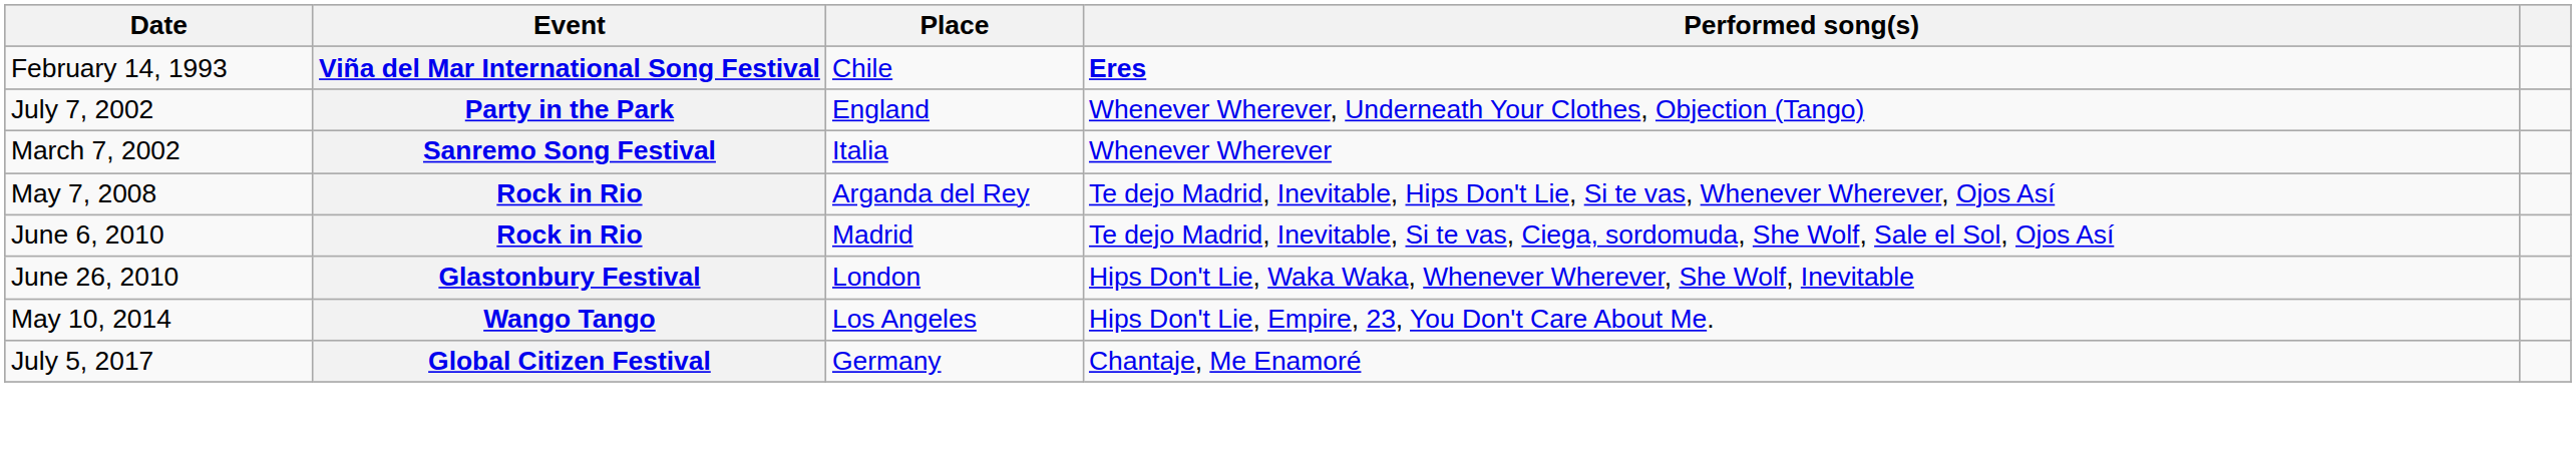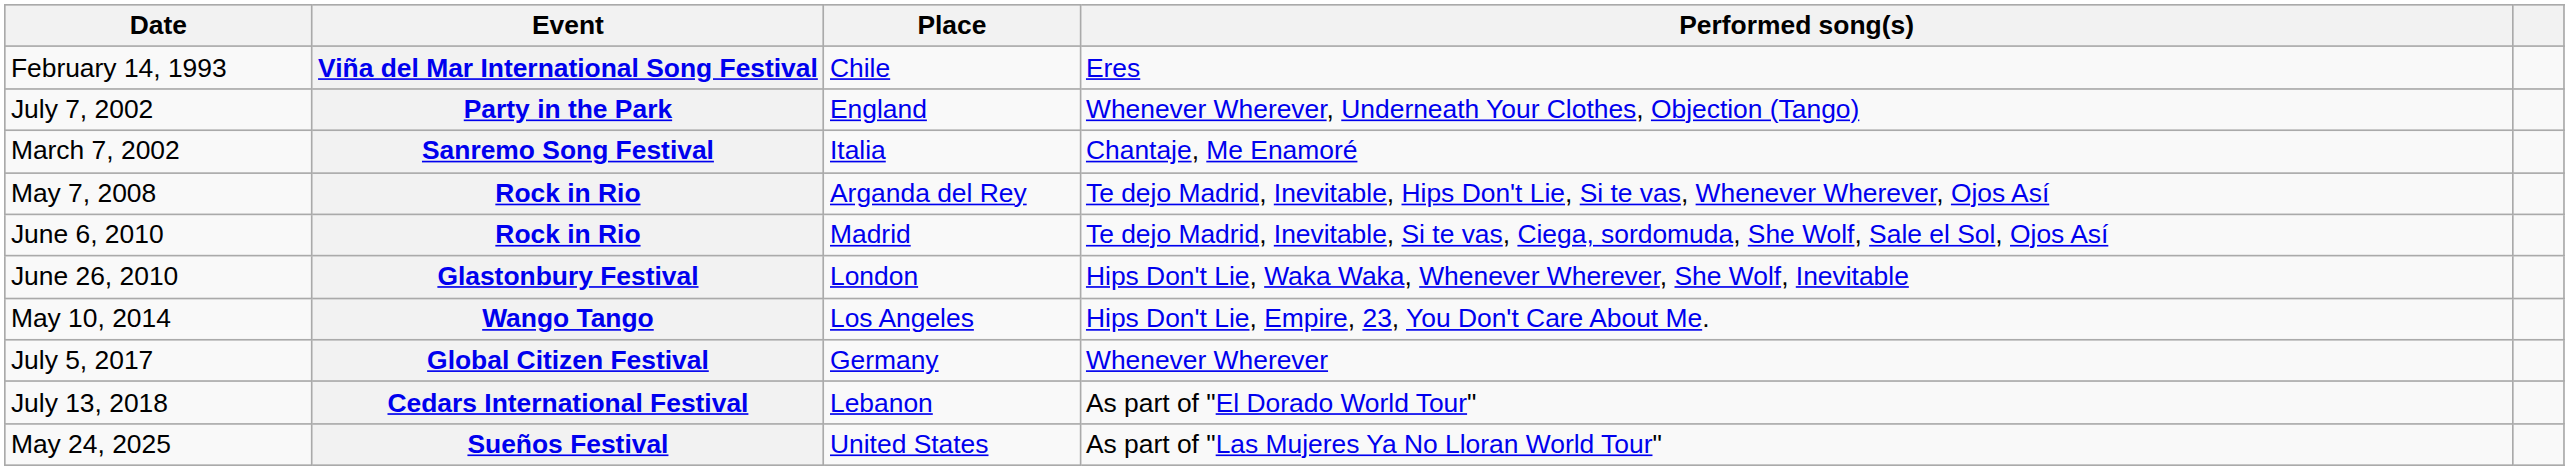Viña del Mar International Song Festival | Performed song(s): bold -> normal
Sanremo Song Festival | Performed song(s): Whenever Wherever -> Chantaje, Me Enamoré
Global Citizen Festival | Performed song(s): Chantaje, Me Enamoré -> Whenever Wherever
+ row: July 13, 2018 | Cedars International Festival | Lebanon | As part of "El Dorado World Tour"
+ row: May 24, 2025 | Sueños Festival | United States | As part of "Las Mujeres Ya No Lloran World Tour"
